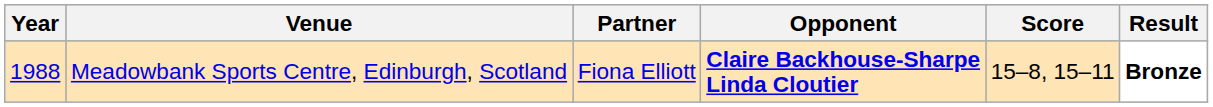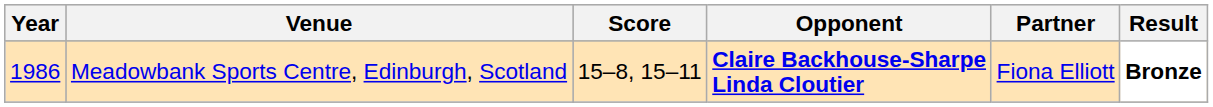columns swapped: Partner <-> Score
Meadowbank Sports Centre, Edinburgh, Scotland | Year: 1988 -> 1986
